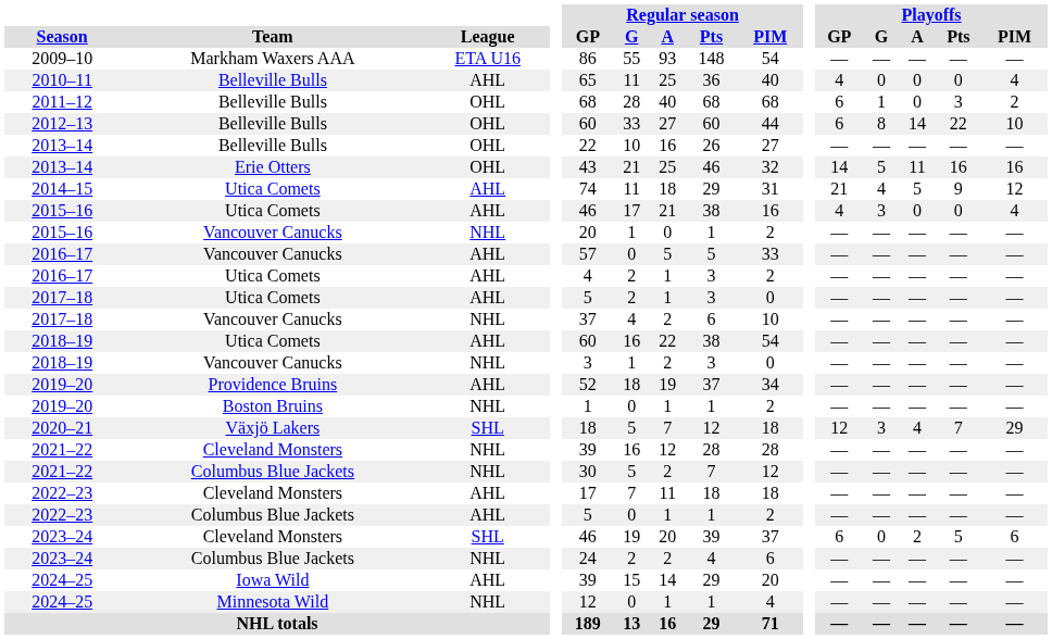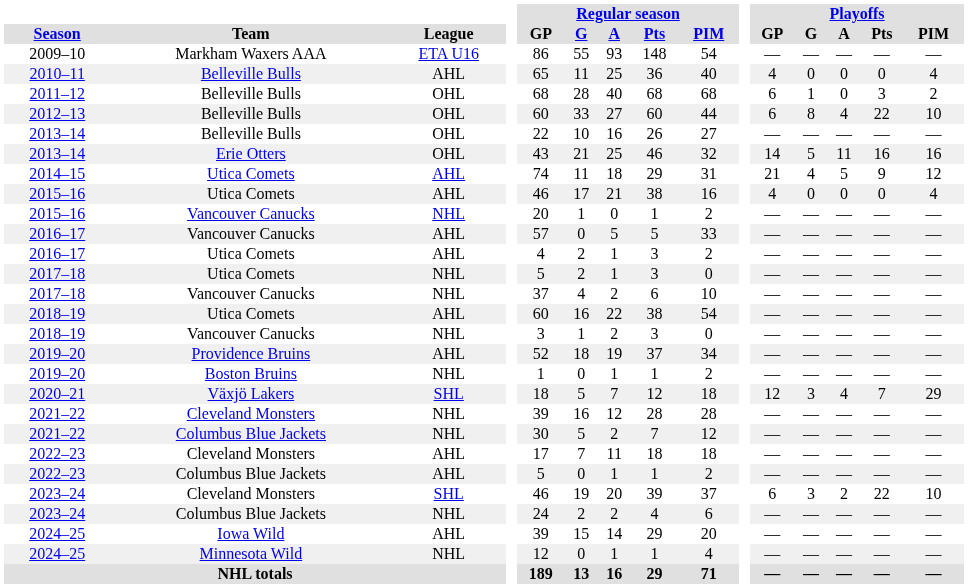2012–13 | Playoffs / A: 14 -> 4
2015–16 / Utica Comets | Playoffs / G: 3 -> 0
2017–18 / Utica Comets | League: AHL -> NHL
2023–24 / Cleveland Monsters | Playoffs / G: 0 -> 3
2023–24 / Cleveland Monsters | Playoffs / Pts: 5 -> 22
2023–24 / Cleveland Monsters | Playoffs / PIM: 6 -> 10
